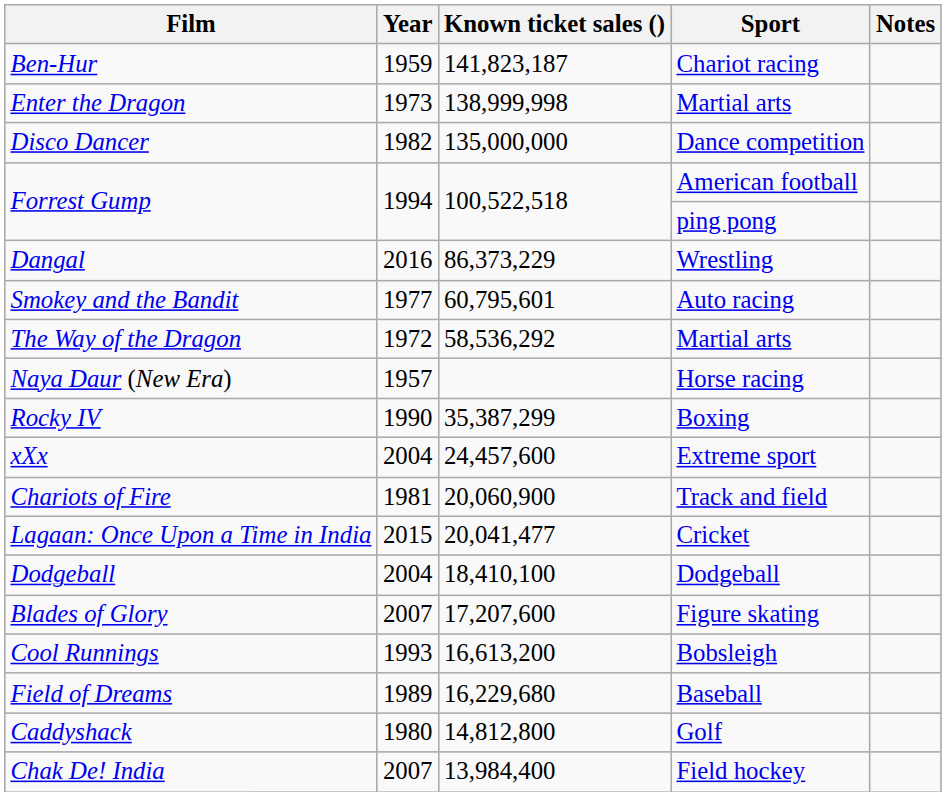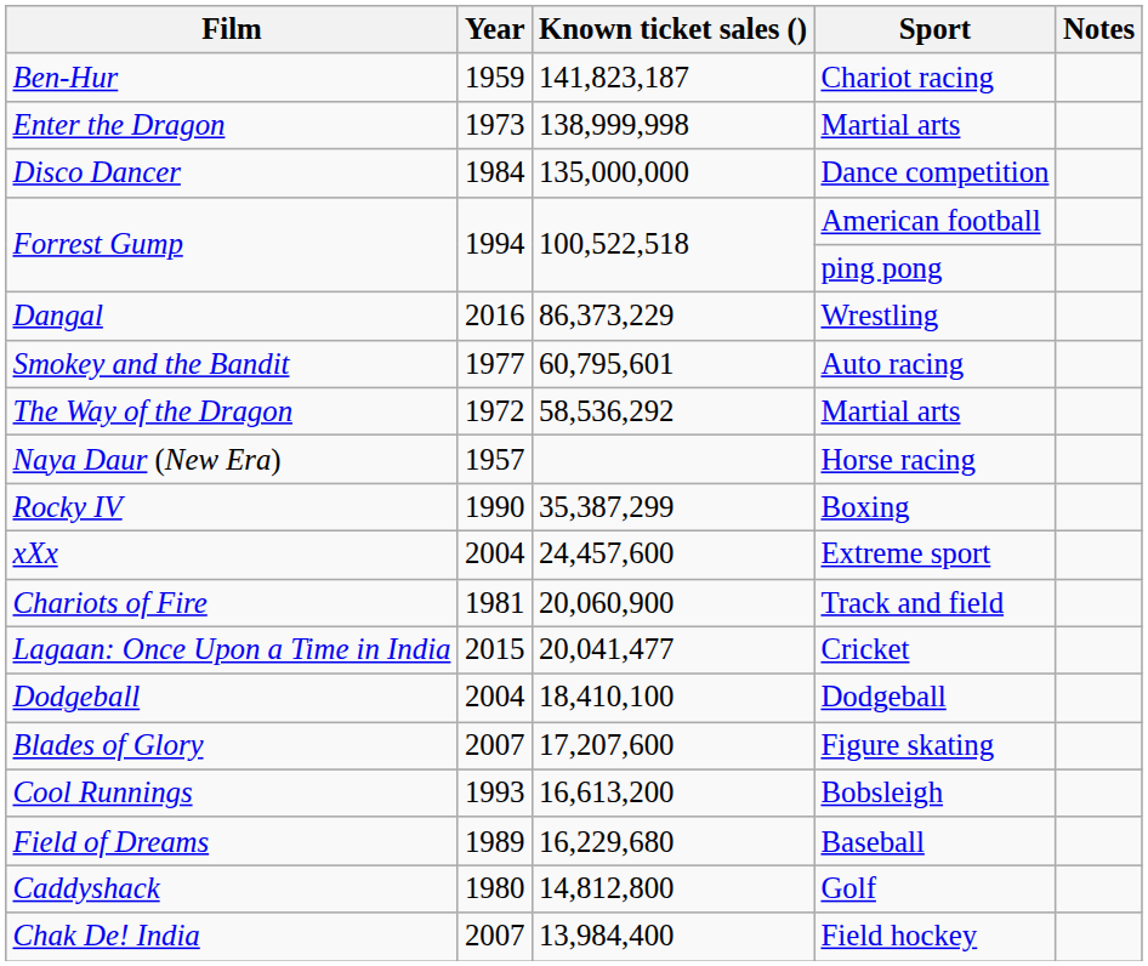Disco Dancer | Year: 1982 -> 1984
